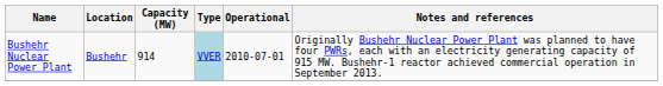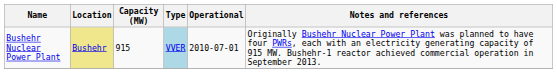Bushehr Nuclear Power Plant | Location: no background -> khaki background
Bushehr Nuclear Power Plant | Capacity (MW): 914 -> 915
